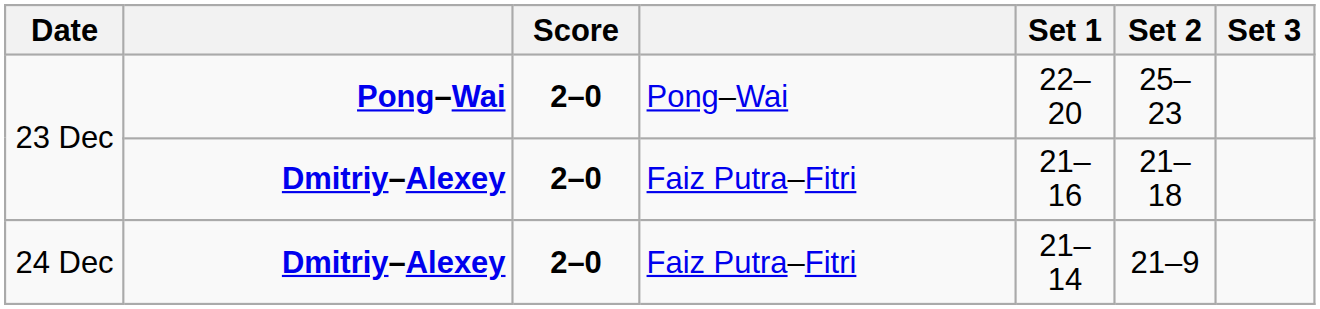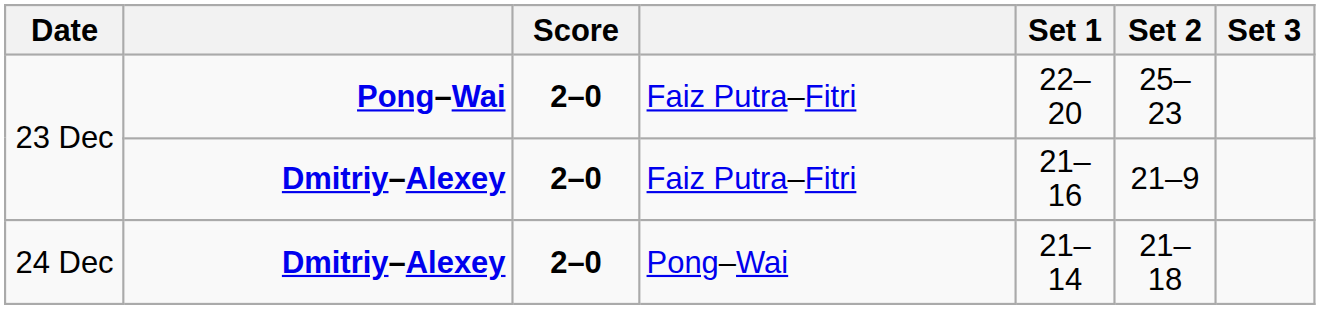23 Dec / Pong–Wai | column 4: Pong–Wai -> Faiz Putra–Fitri
23 Dec / Dmitriy–Alexey | Set 2: 21–18 -> 21–9
24 Dec | column 4: Faiz Putra–Fitri -> Pong–Wai
24 Dec | Set 2: 21–9 -> 21–18
